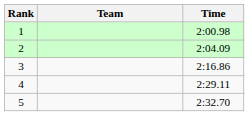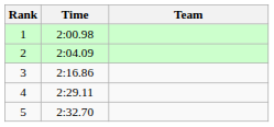columns swapped: Team <-> Time
